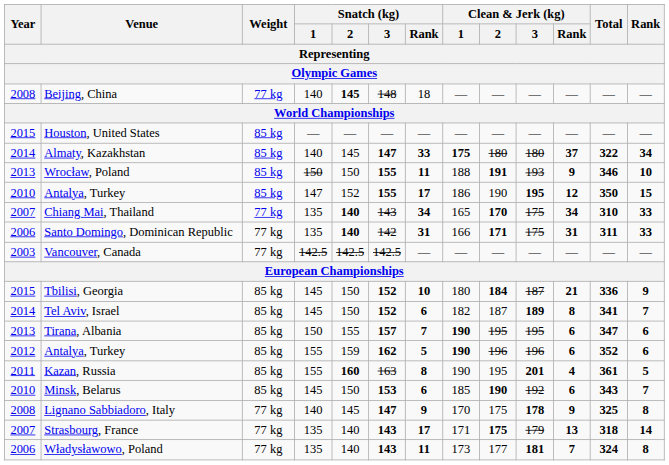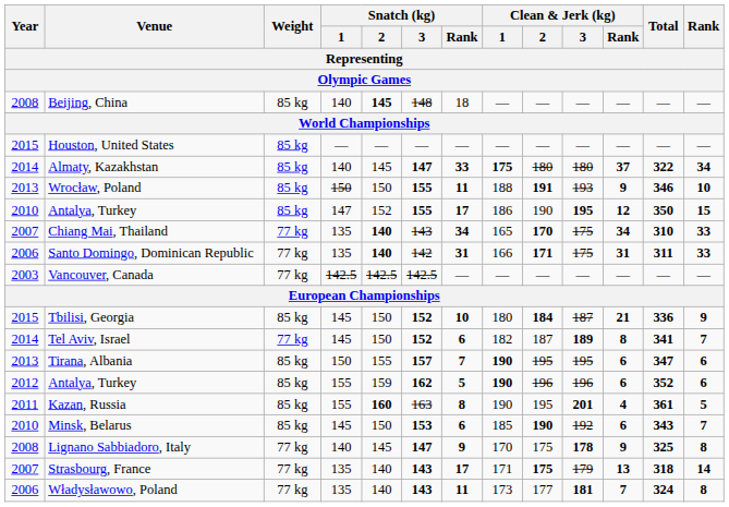Beijing, China | Weight: 77 kg -> 85 kg
Tel Aviv, Israel | Weight: 85 kg -> 77 kg
